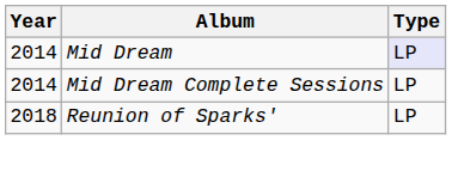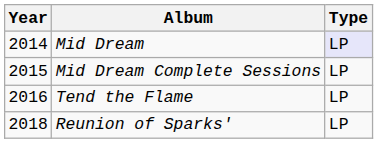Mid Dream Complete Sessions | Year: 2014 -> 2015
+ row: 2016 | Tend the Flame | LP
